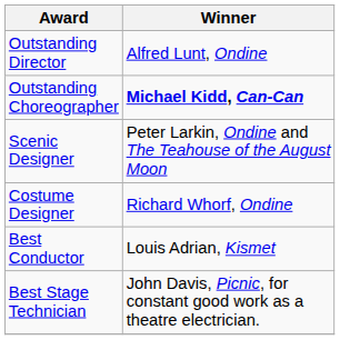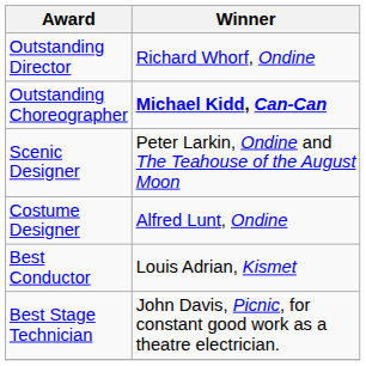Outstanding Director | Winner: Alfred Lunt, Ondine -> Richard Whorf, Ondine
Costume Designer | Winner: Richard Whorf, Ondine -> Alfred Lunt, Ondine
